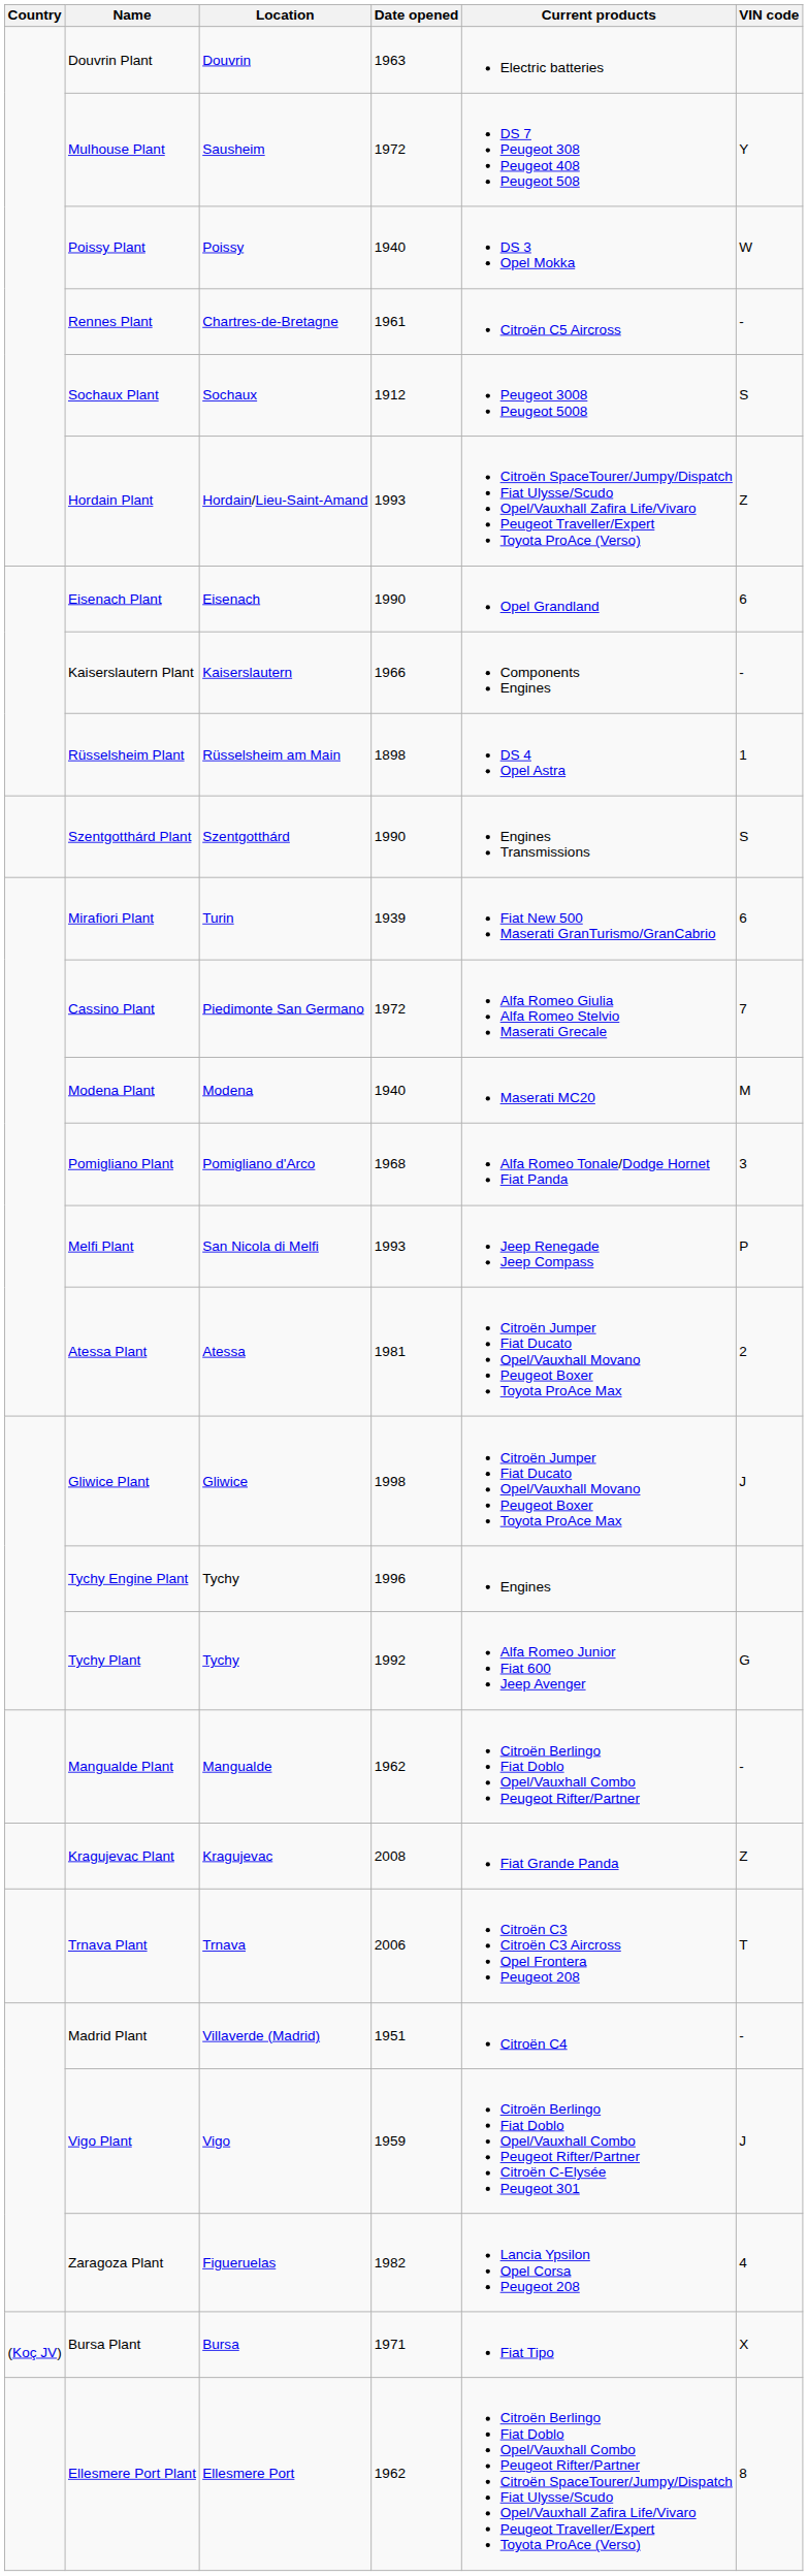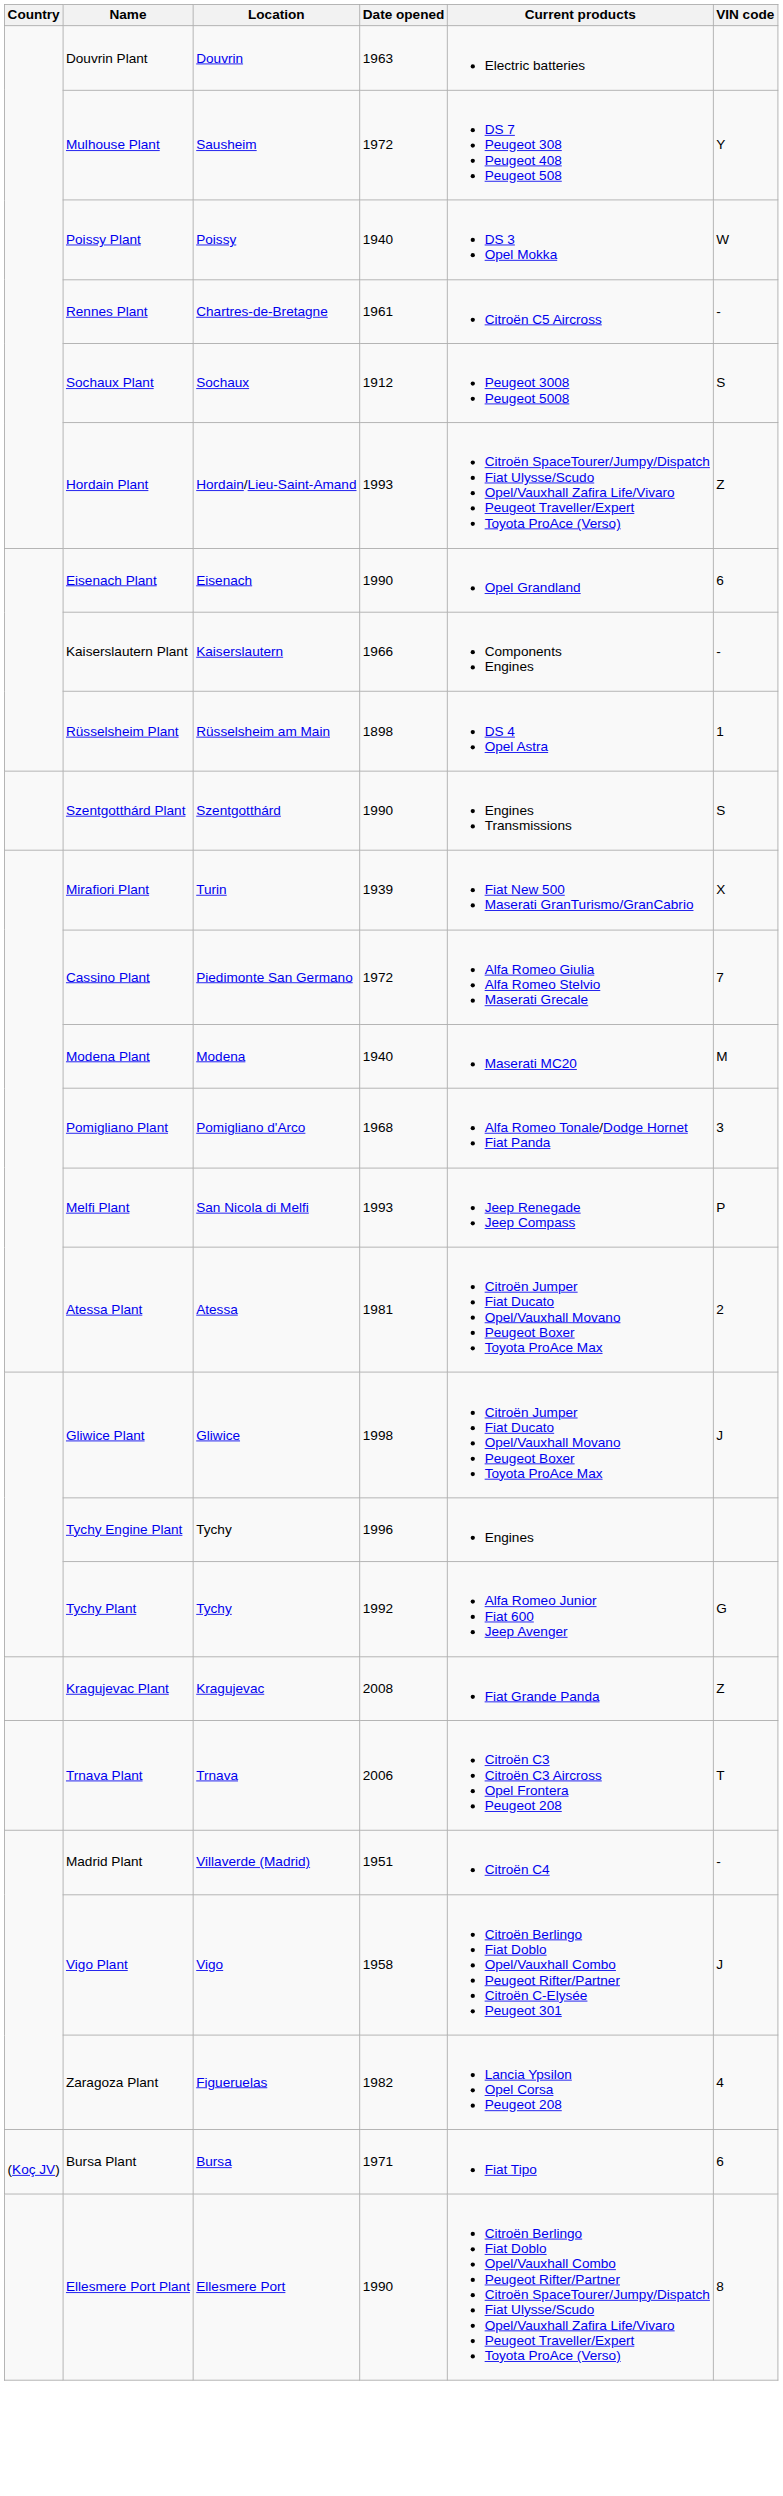Mirafiori Plant | VIN code: 6 -> X
- row: Mangualde Plant | Mangualde | 1962 | Citroën Berlingo Fiat Doblo Opel/Vauxhall Combo Peugeot Rifter/Partner | -
Vigo Plant | Date opened: 1959 -> 1958
Bursa Plant | VIN code: X -> 6
Ellesmere Port Plant | Date opened: 1962 -> 1990
